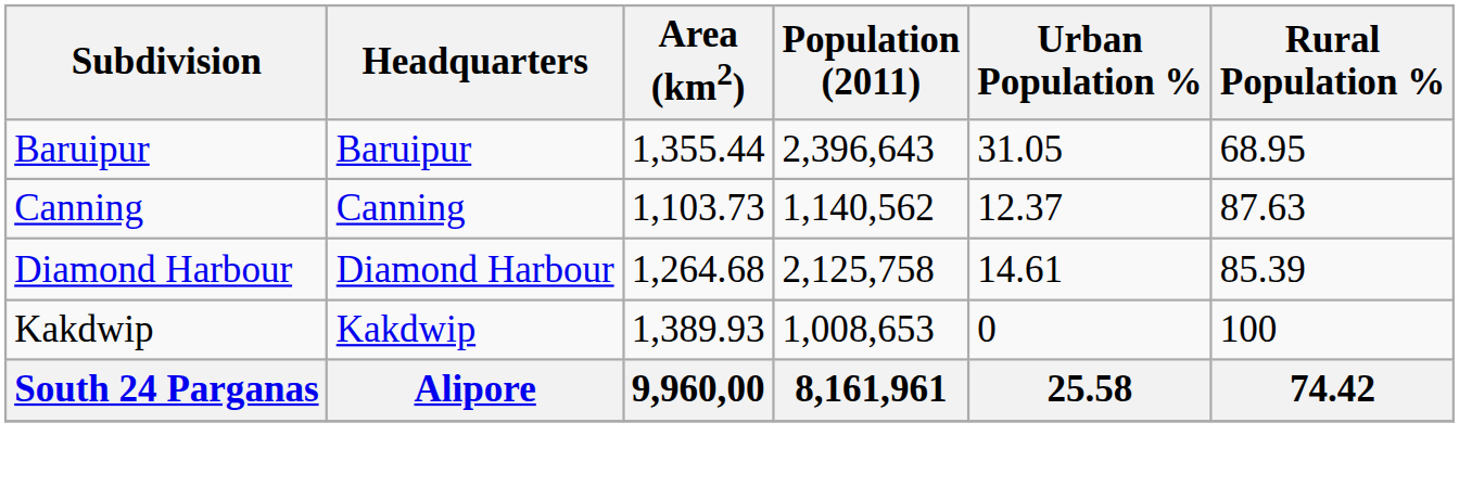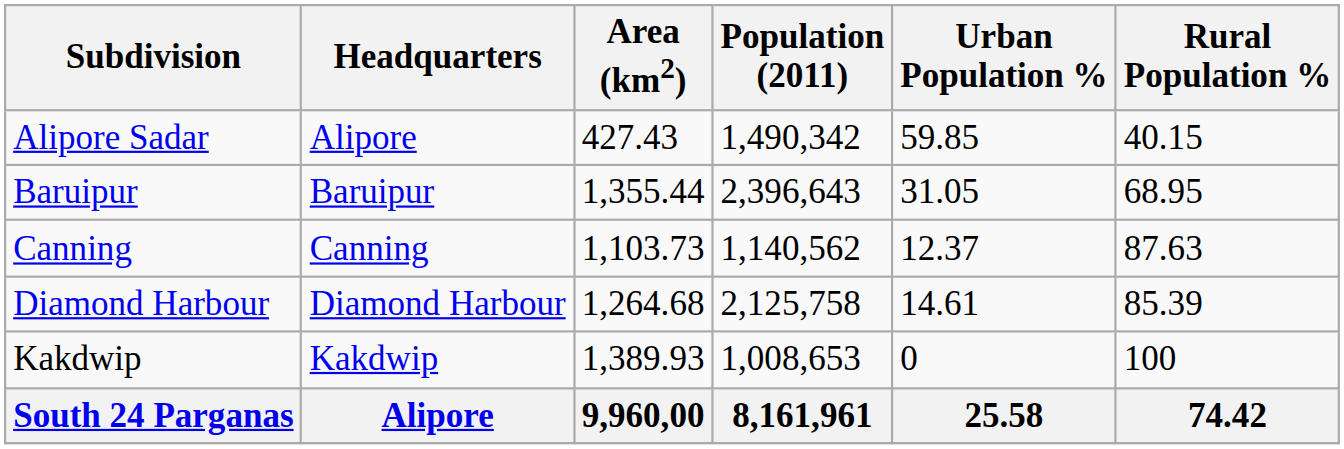+ row: Alipore Sadar | Alipore | 427.43 | 1,490,342 | 59.85 | 40.15
